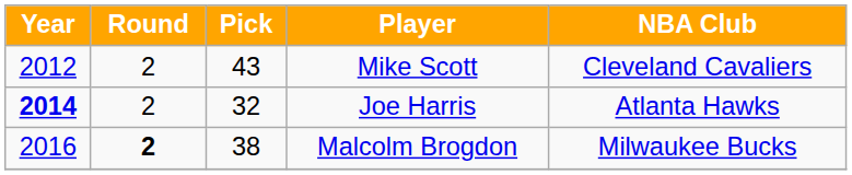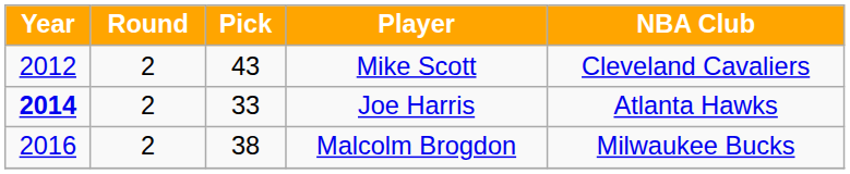Joe Harris | Pick: 32 -> 33
Malcolm Brogdon | Round: bold -> normal
